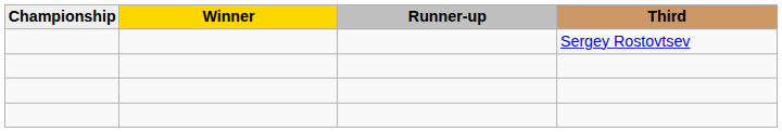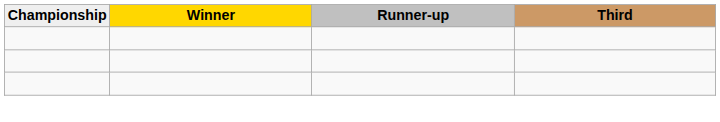- row: Sergey Rostovtsev
